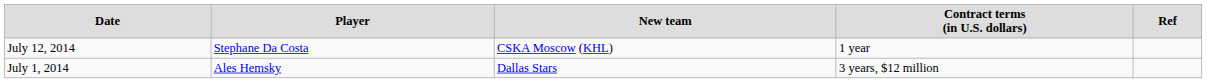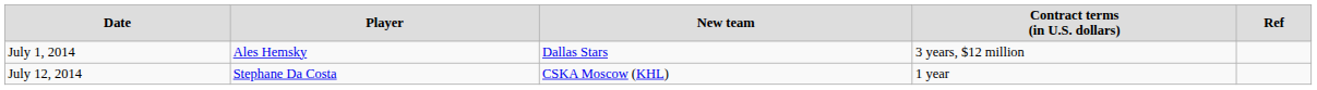rows swapped: July 1, 2014 <-> July 12, 2014
